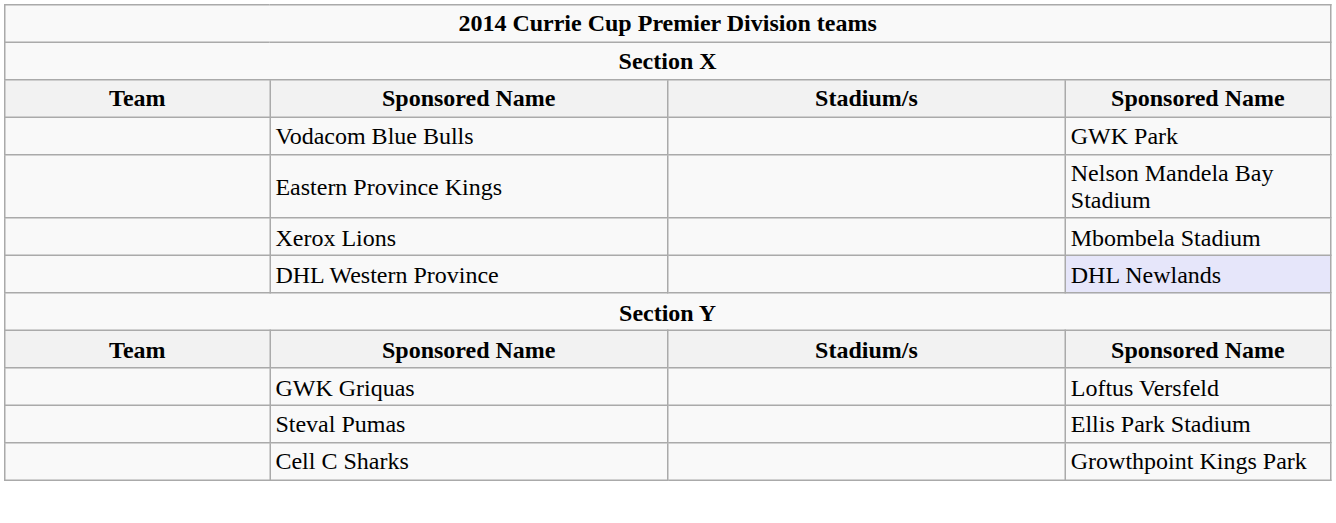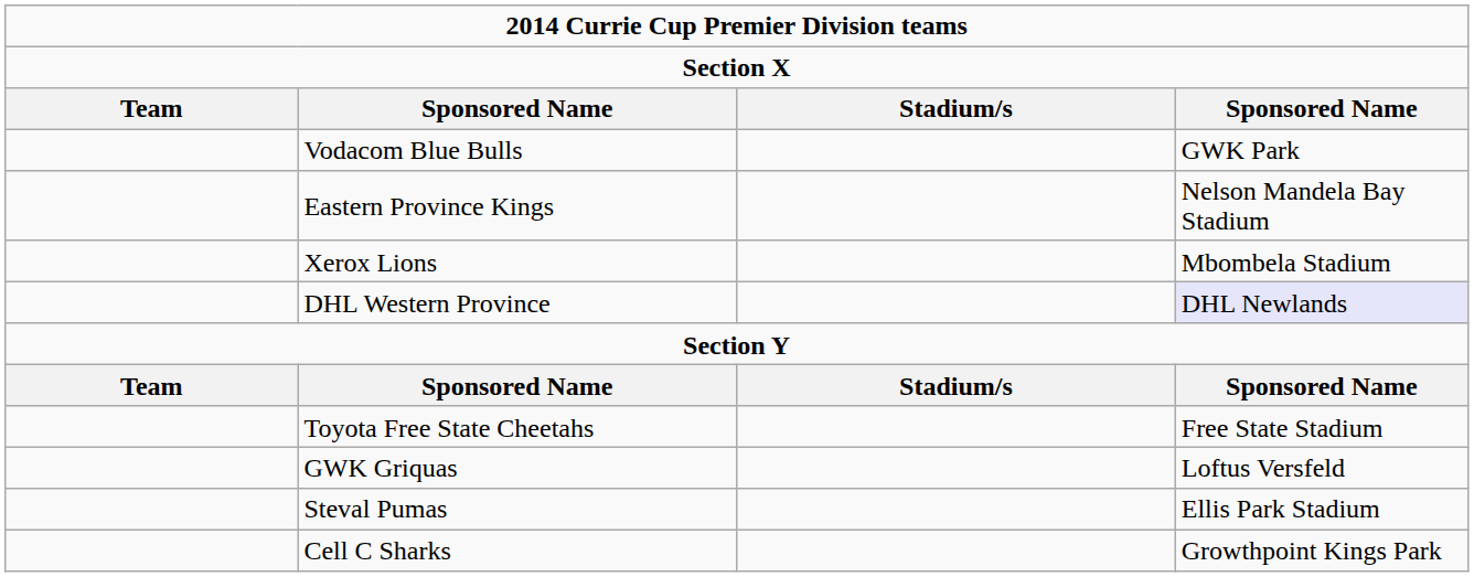+ row: Toyota Free State Cheetahs | Free State Stadium
